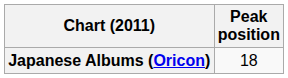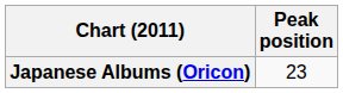Japanese Albums (Oricon) | Peak position: 18 -> 23
